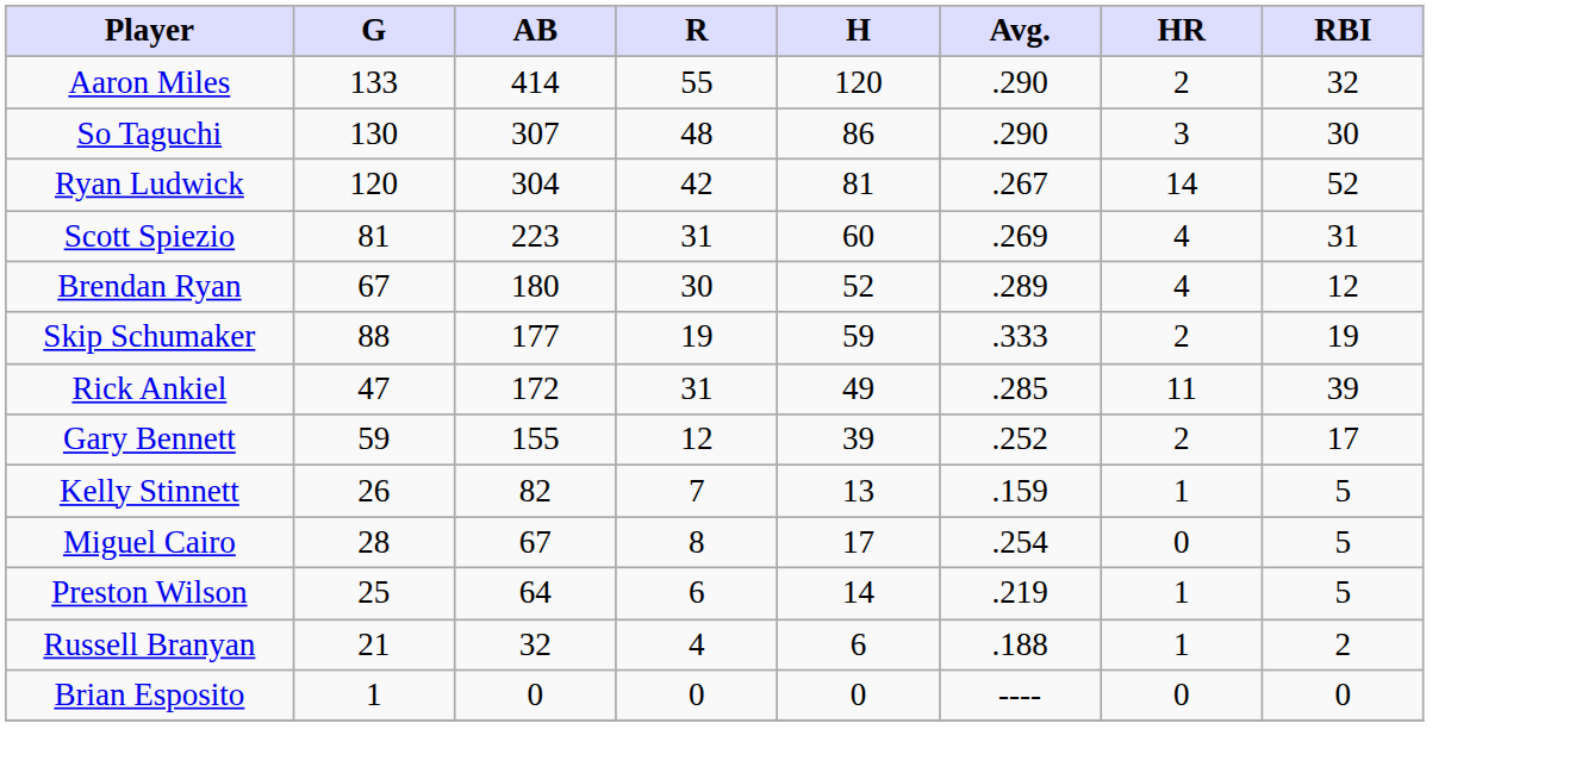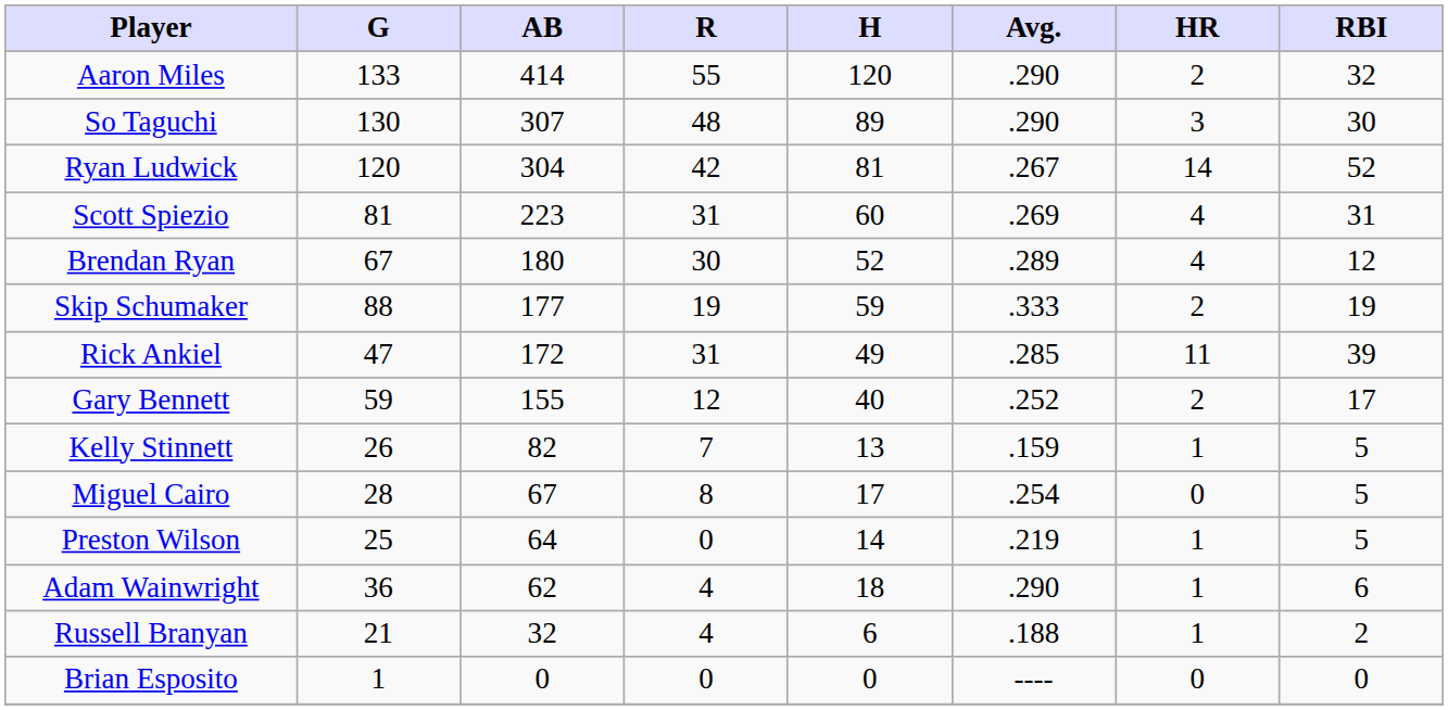So Taguchi | H: 86 -> 89
Gary Bennett | H: 39 -> 40
Preston Wilson | R: 6 -> 0
+ row: Adam Wainwright | 36 | 62 | 4 | 18 | .290 | 1 | 6
